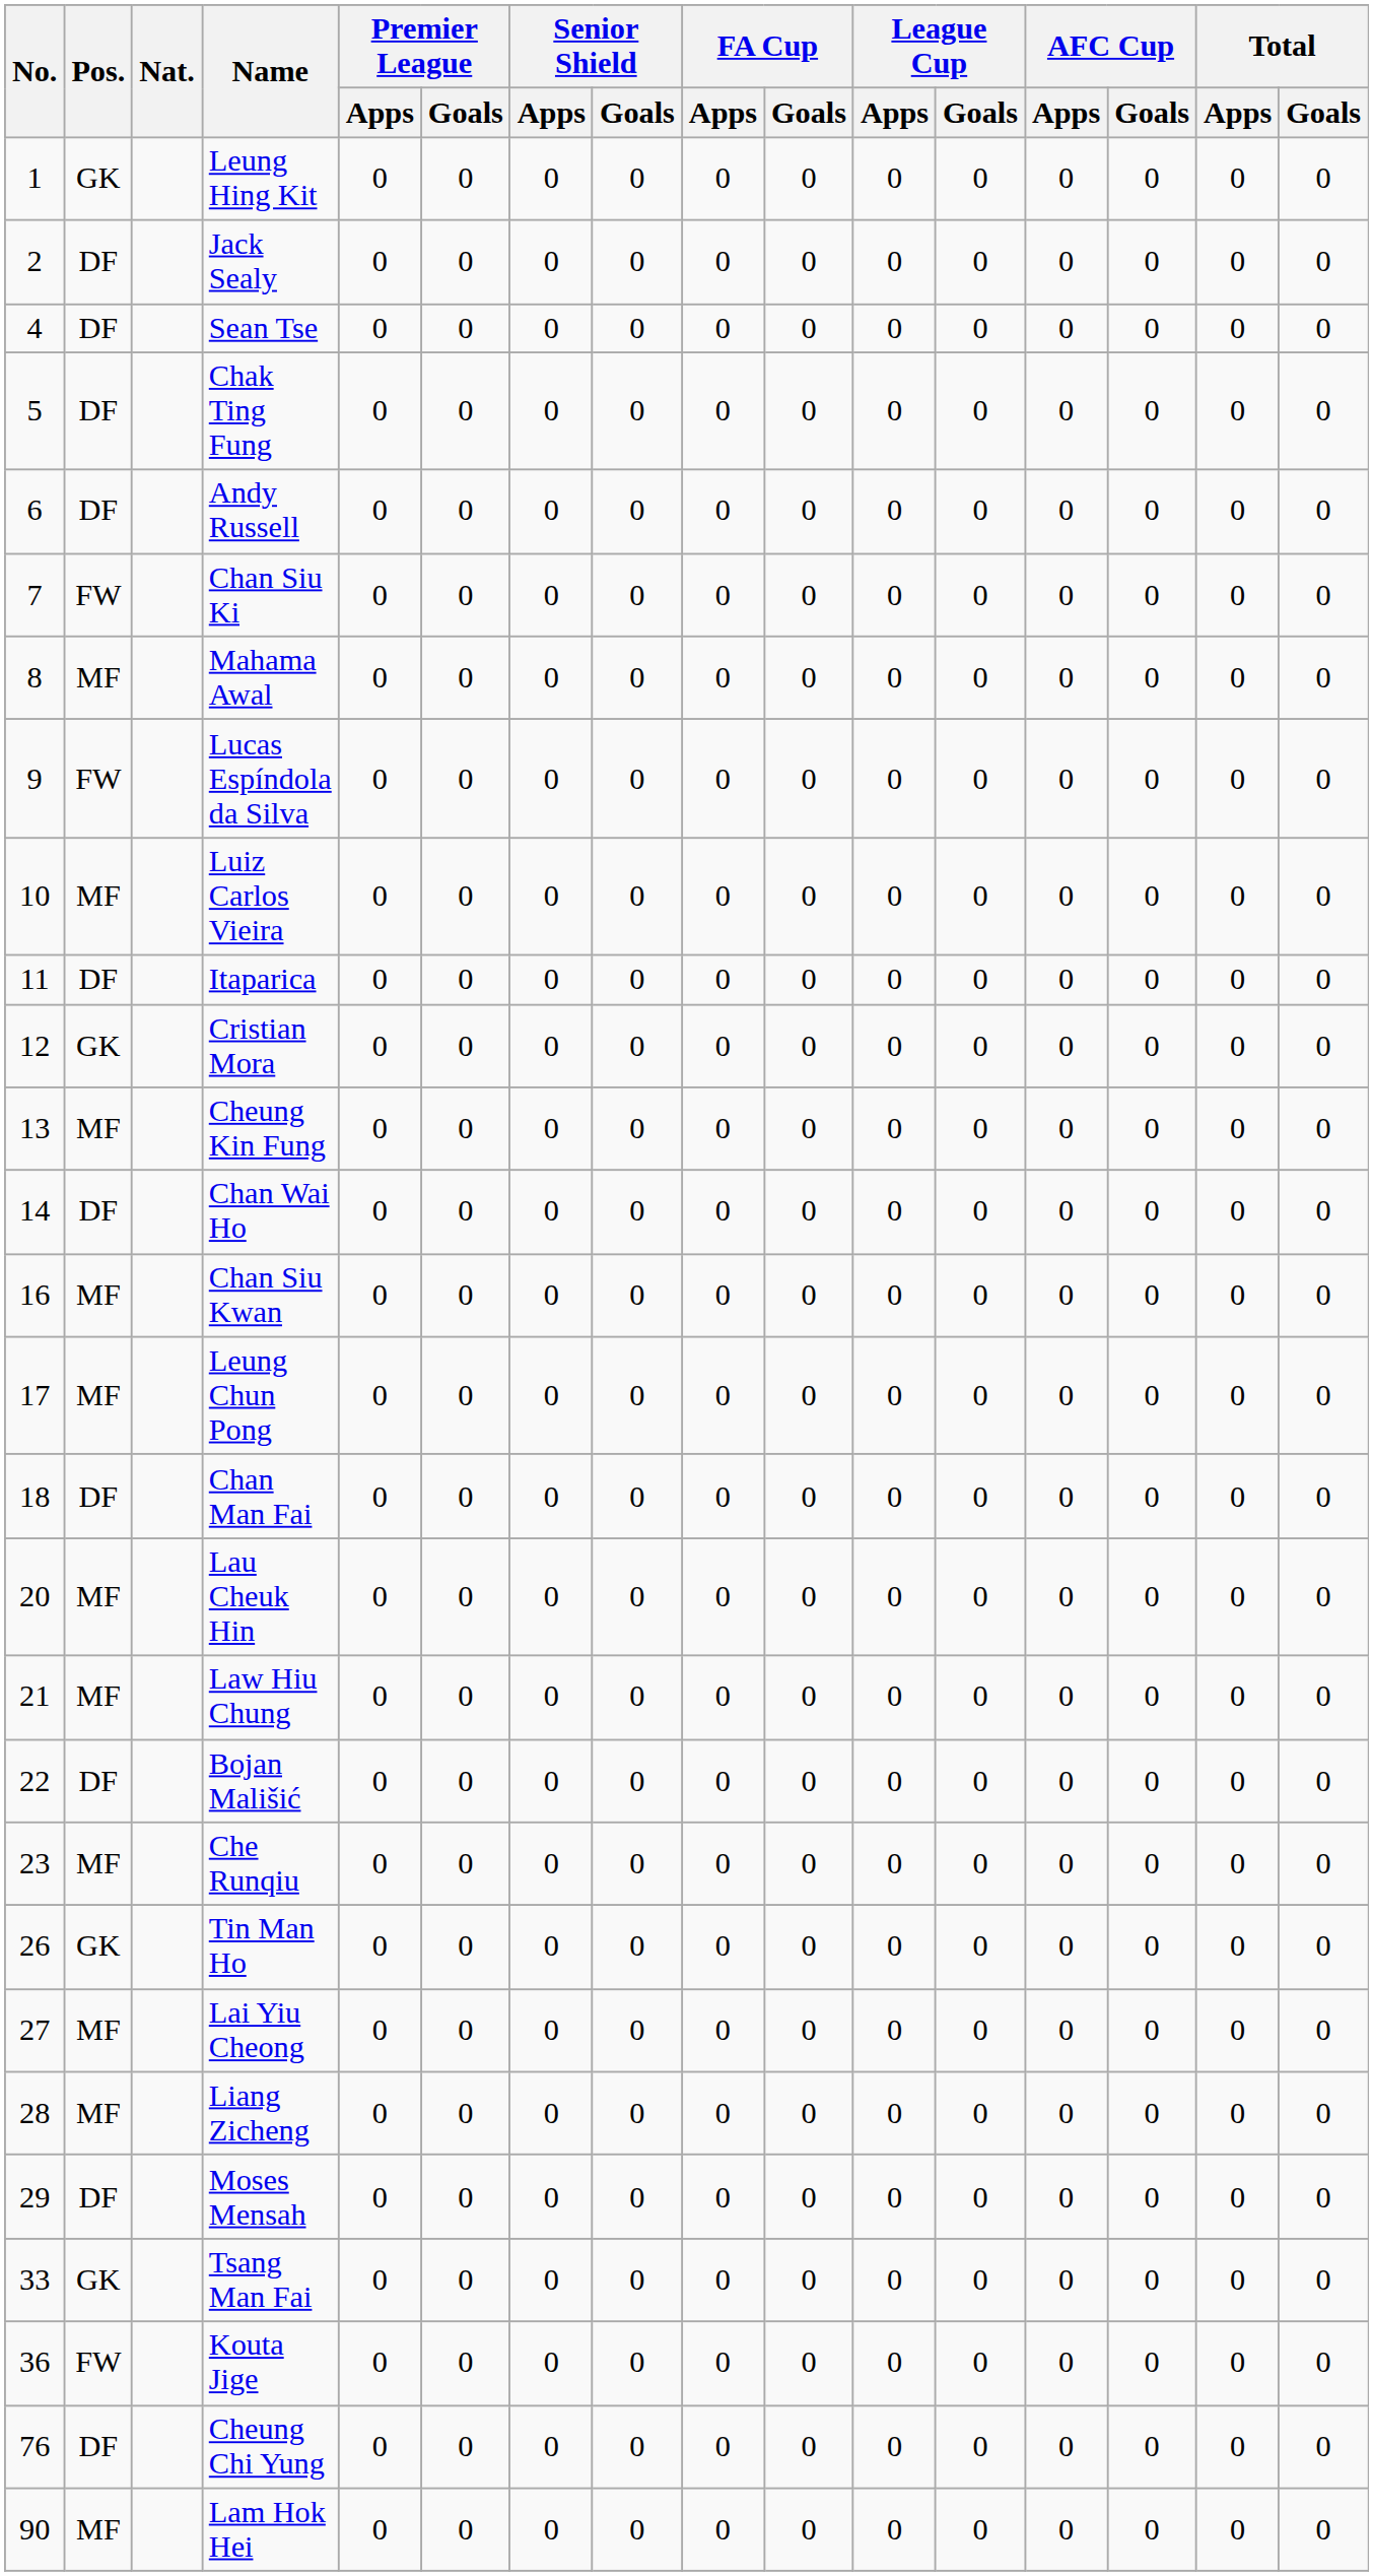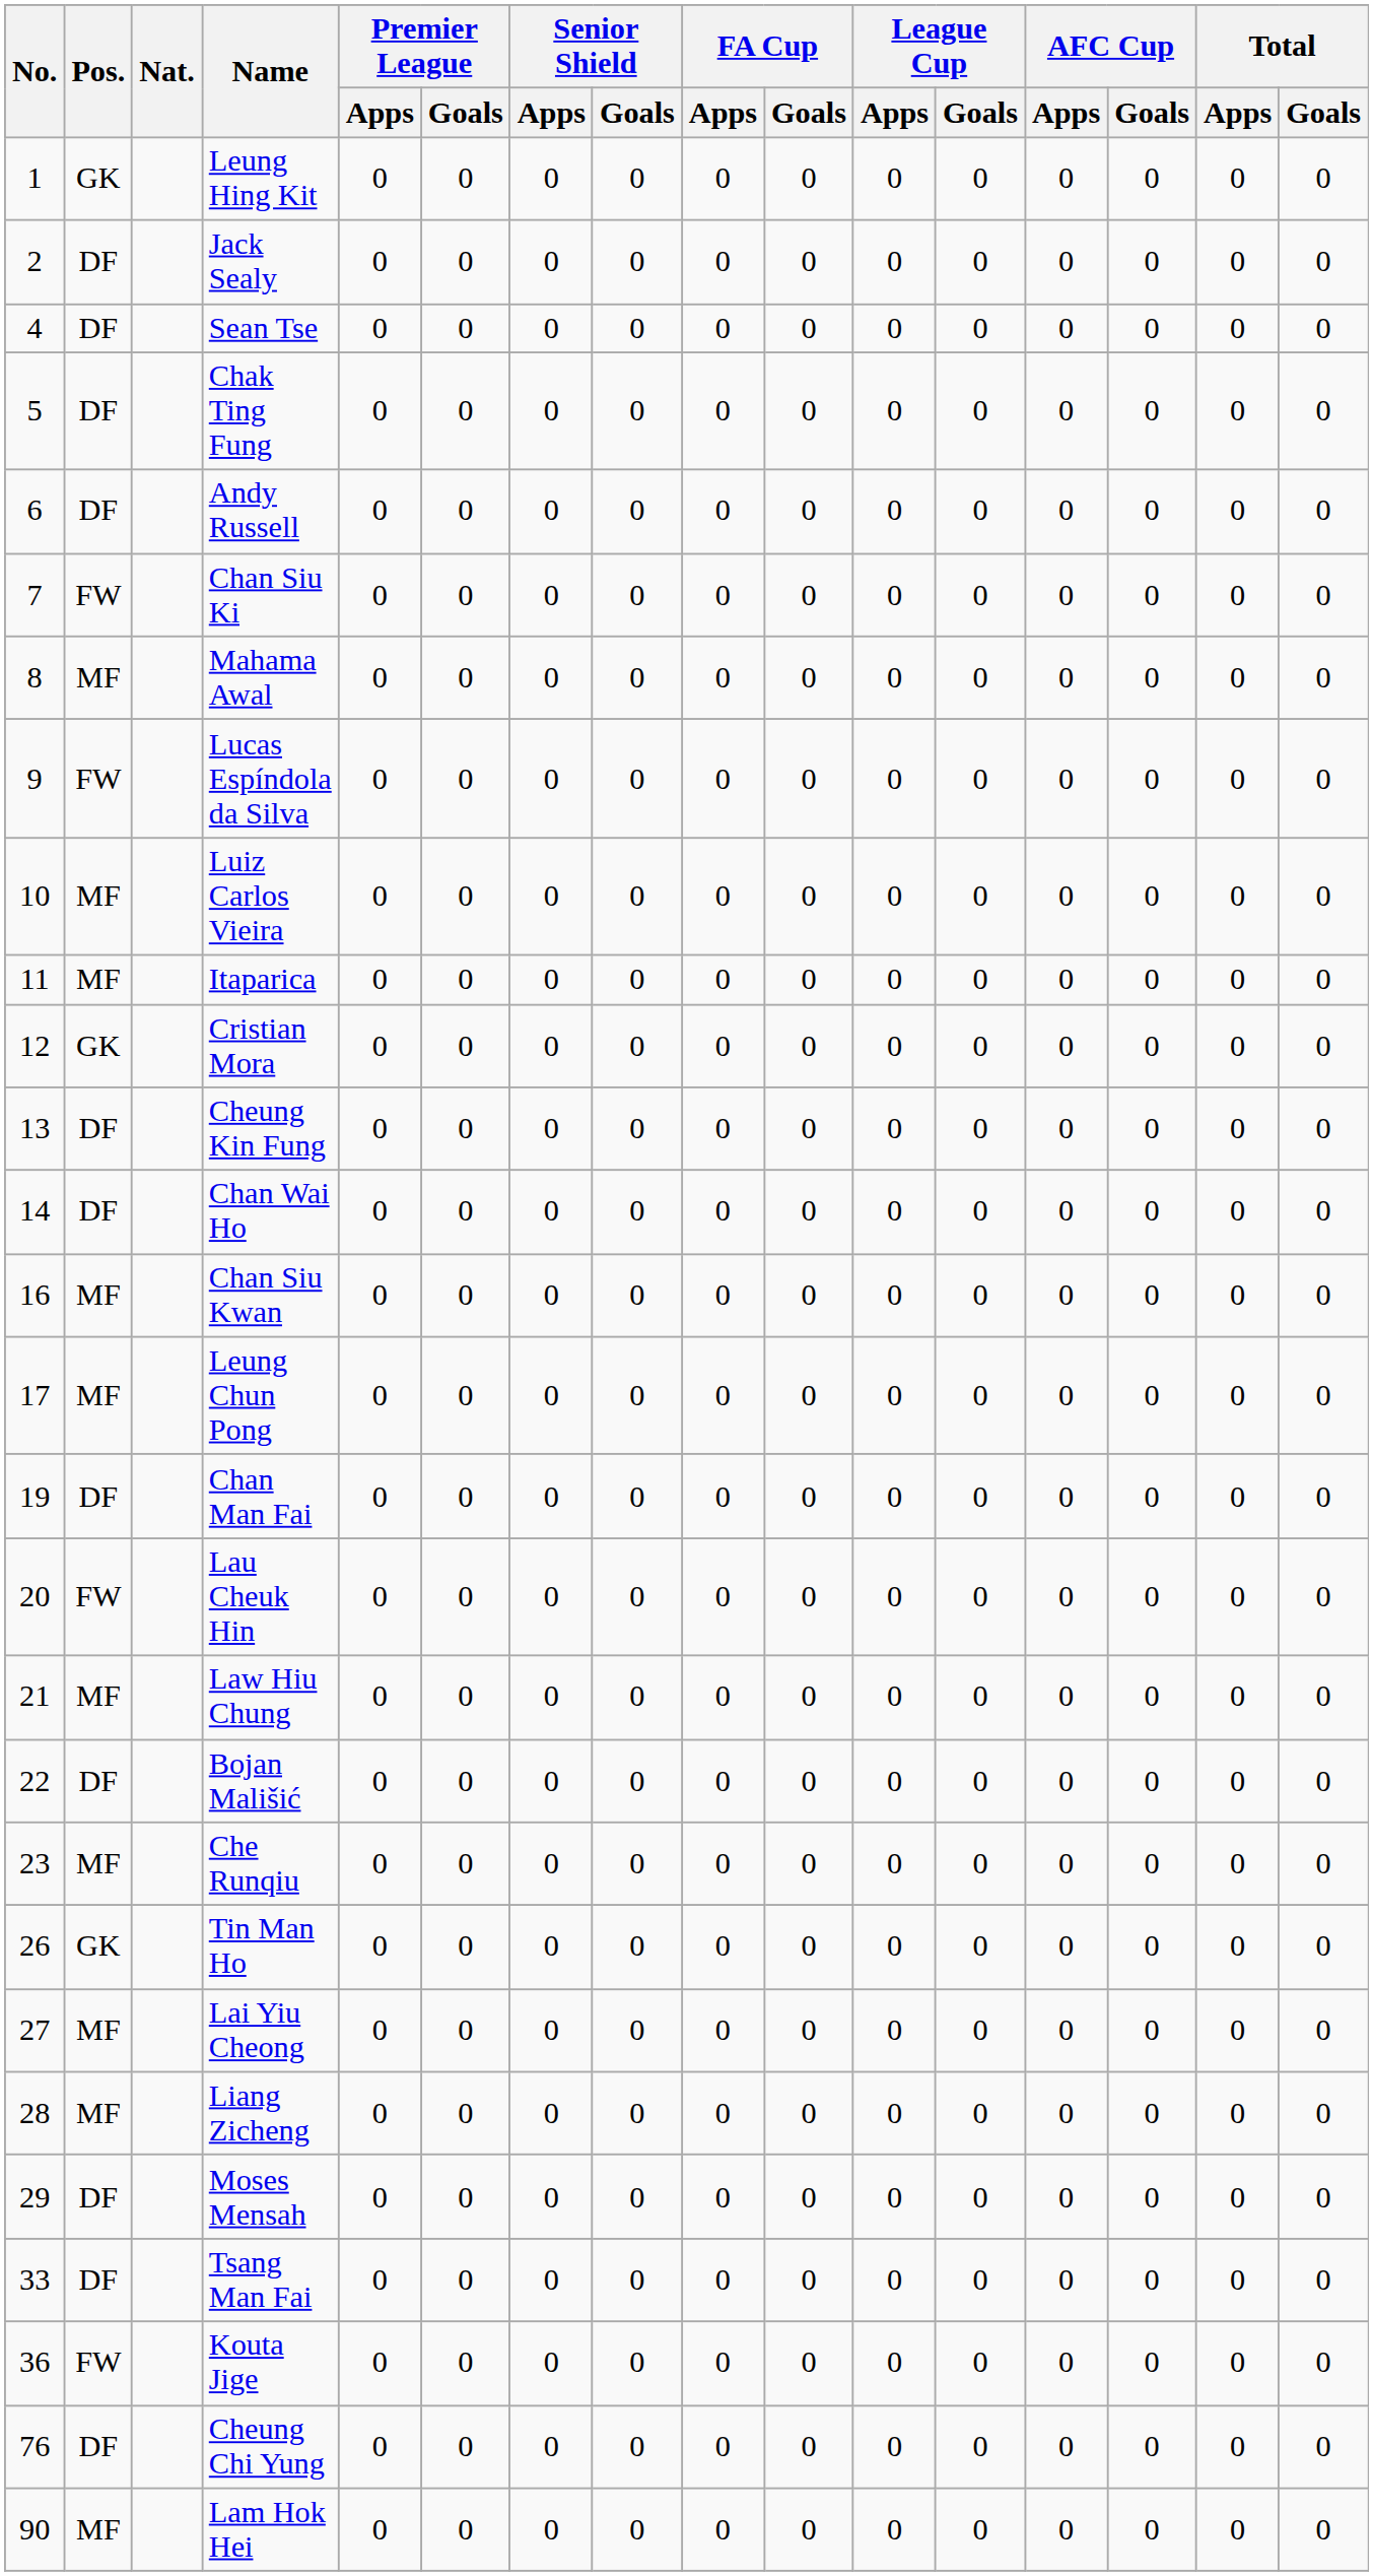Itaparica | Pos.: DF -> MF
Cheung Kin Fung | Pos.: MF -> DF
Chan Man Fai | No.: 18 -> 19
Lau Cheuk Hin | Pos.: MF -> FW
Tsang Man Fai | Pos.: GK -> DF
